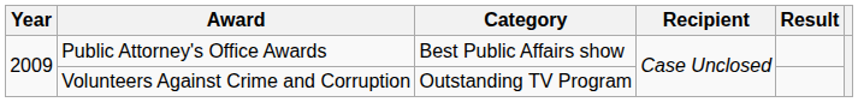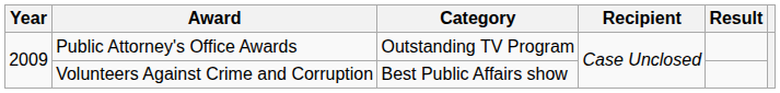Public Attorney's Office Awards | Category: Best Public Affairs show -> Outstanding TV Program
Volunteers Against Crime and Corruption | Category: Outstanding TV Program -> Best Public Affairs show
